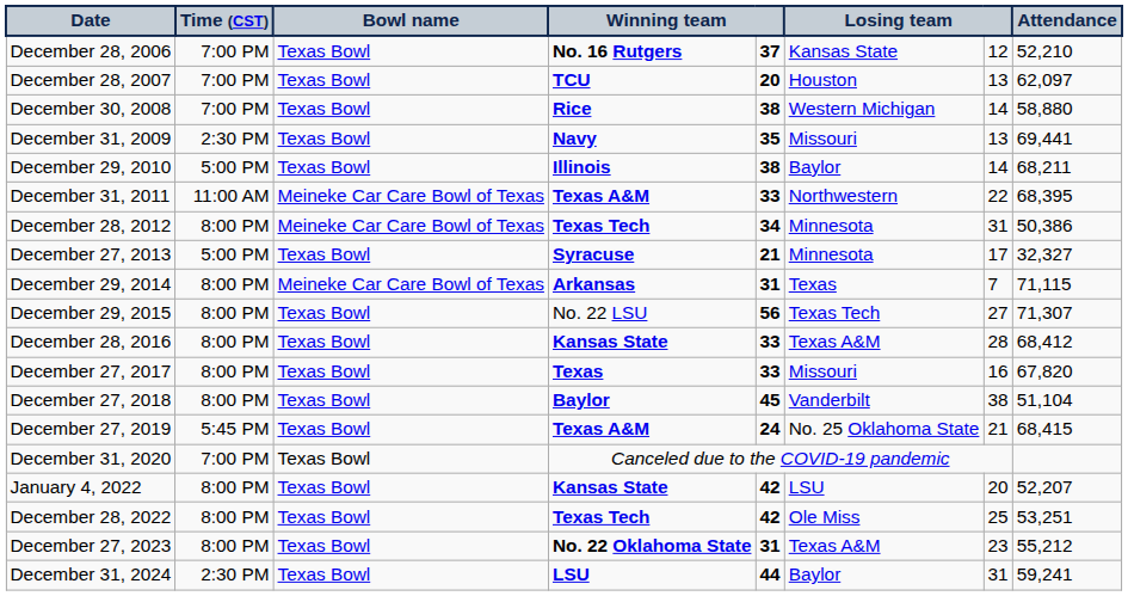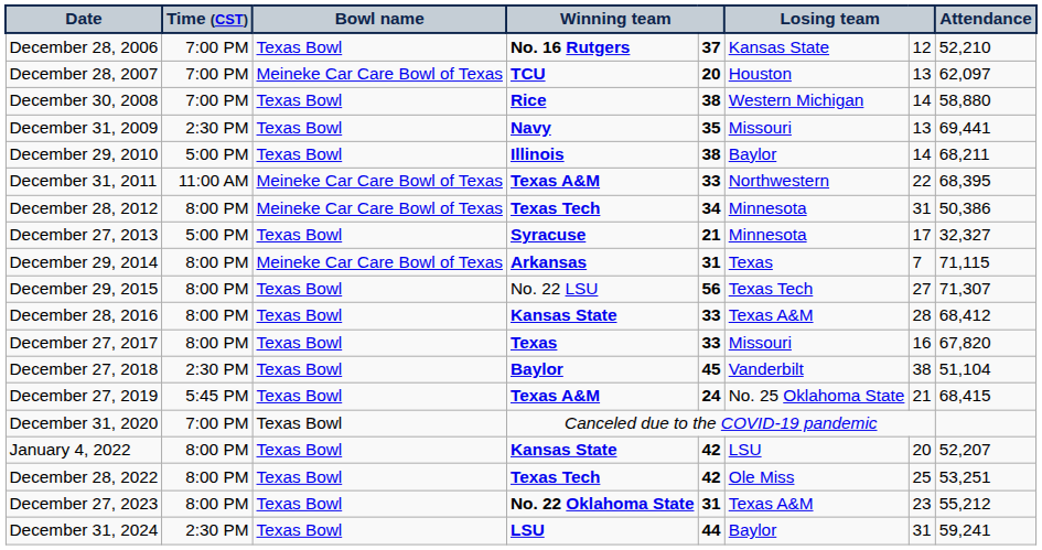December 28, 2007 | Bowl name: Texas Bowl -> Meineke Car Care Bowl of Texas
December 27, 2018 | Time (CST): 8:00 PM -> 2:30 PM
